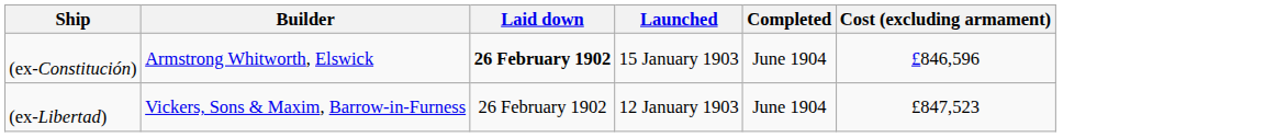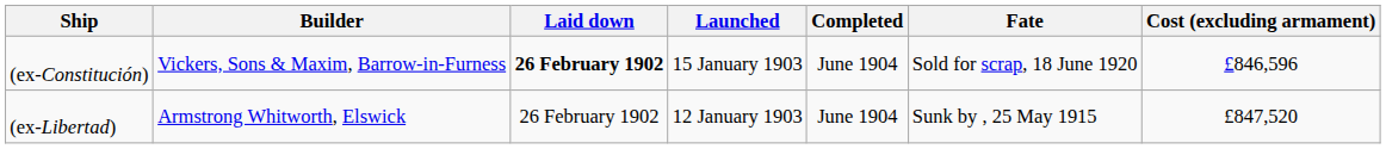+ column: Fate | Sold for scrap, 18 June 1920 | Sunk by , 25 May 1915
(ex-Constitución) | Builder: Armstrong Whitworth, Elswick -> Vickers, Sons & Maxim, Barrow-in-Furness
(ex-Libertad) | Builder: Vickers, Sons & Maxim, Barrow-in-Furness -> Armstrong Whitworth, Elswick
(ex-Libertad) | Cost (excluding armament): £847,523 -> £847,520
